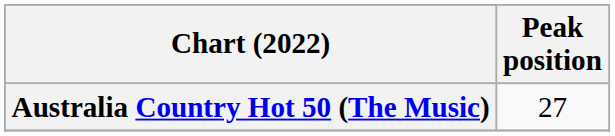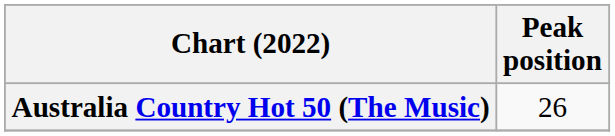Australia Country Hot 50 (The Music) | Peak position: 27 -> 26
